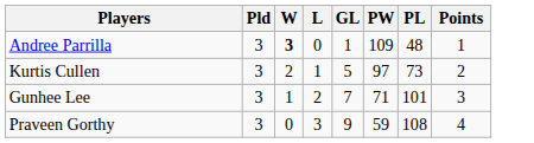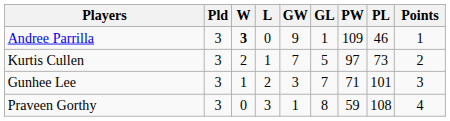+ column: GW | 9 | 7 | 3 | 1
Andree Parrilla | PL: 48 -> 46
Praveen Gorthy | GL: 9 -> 8
